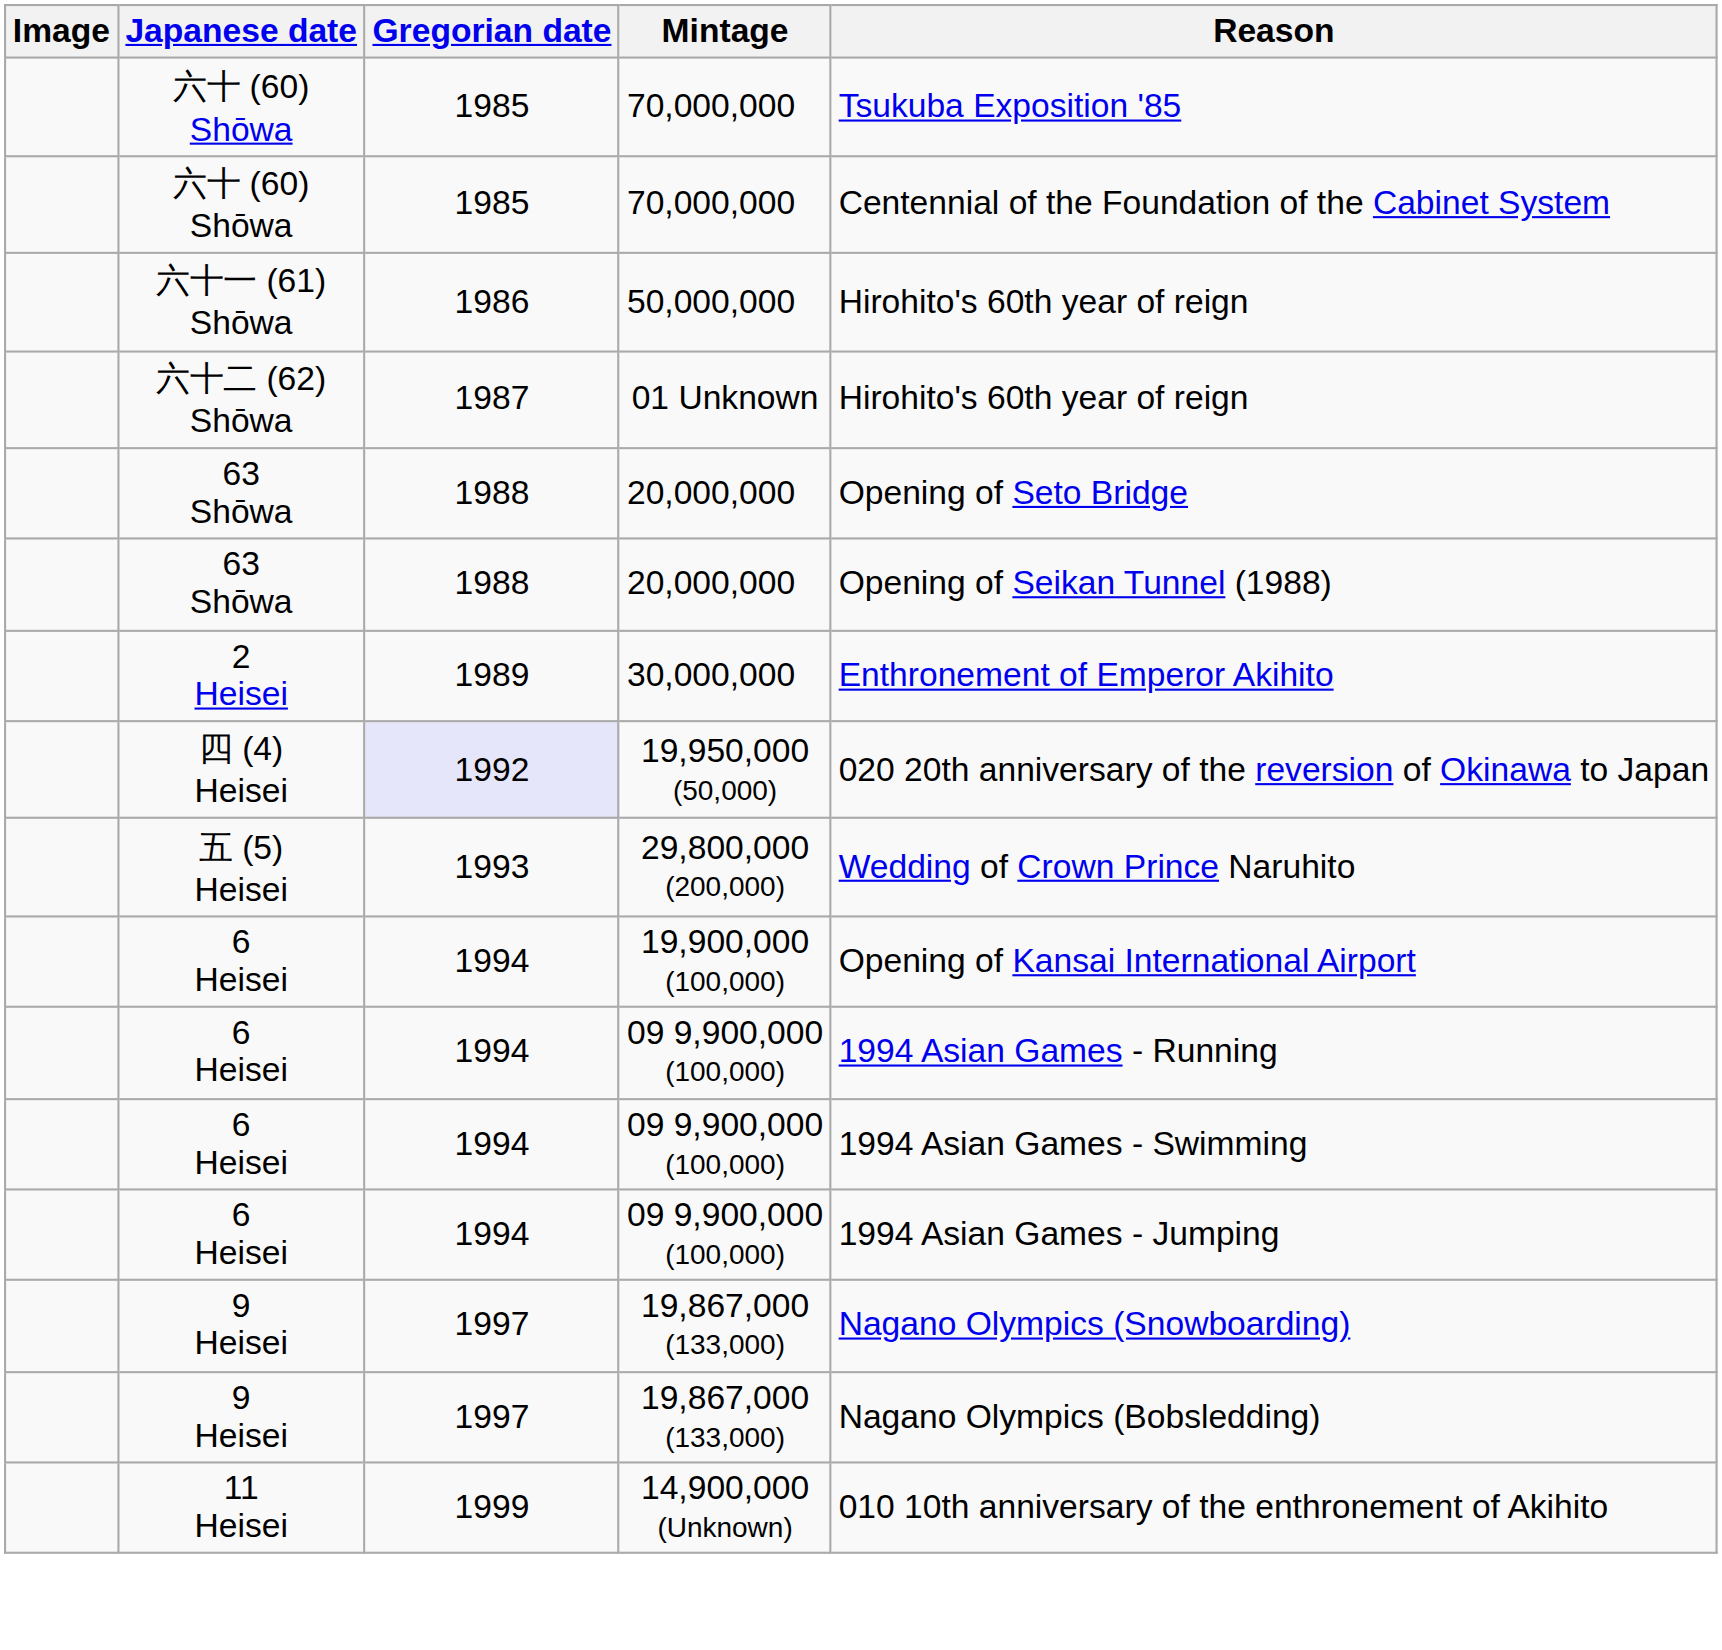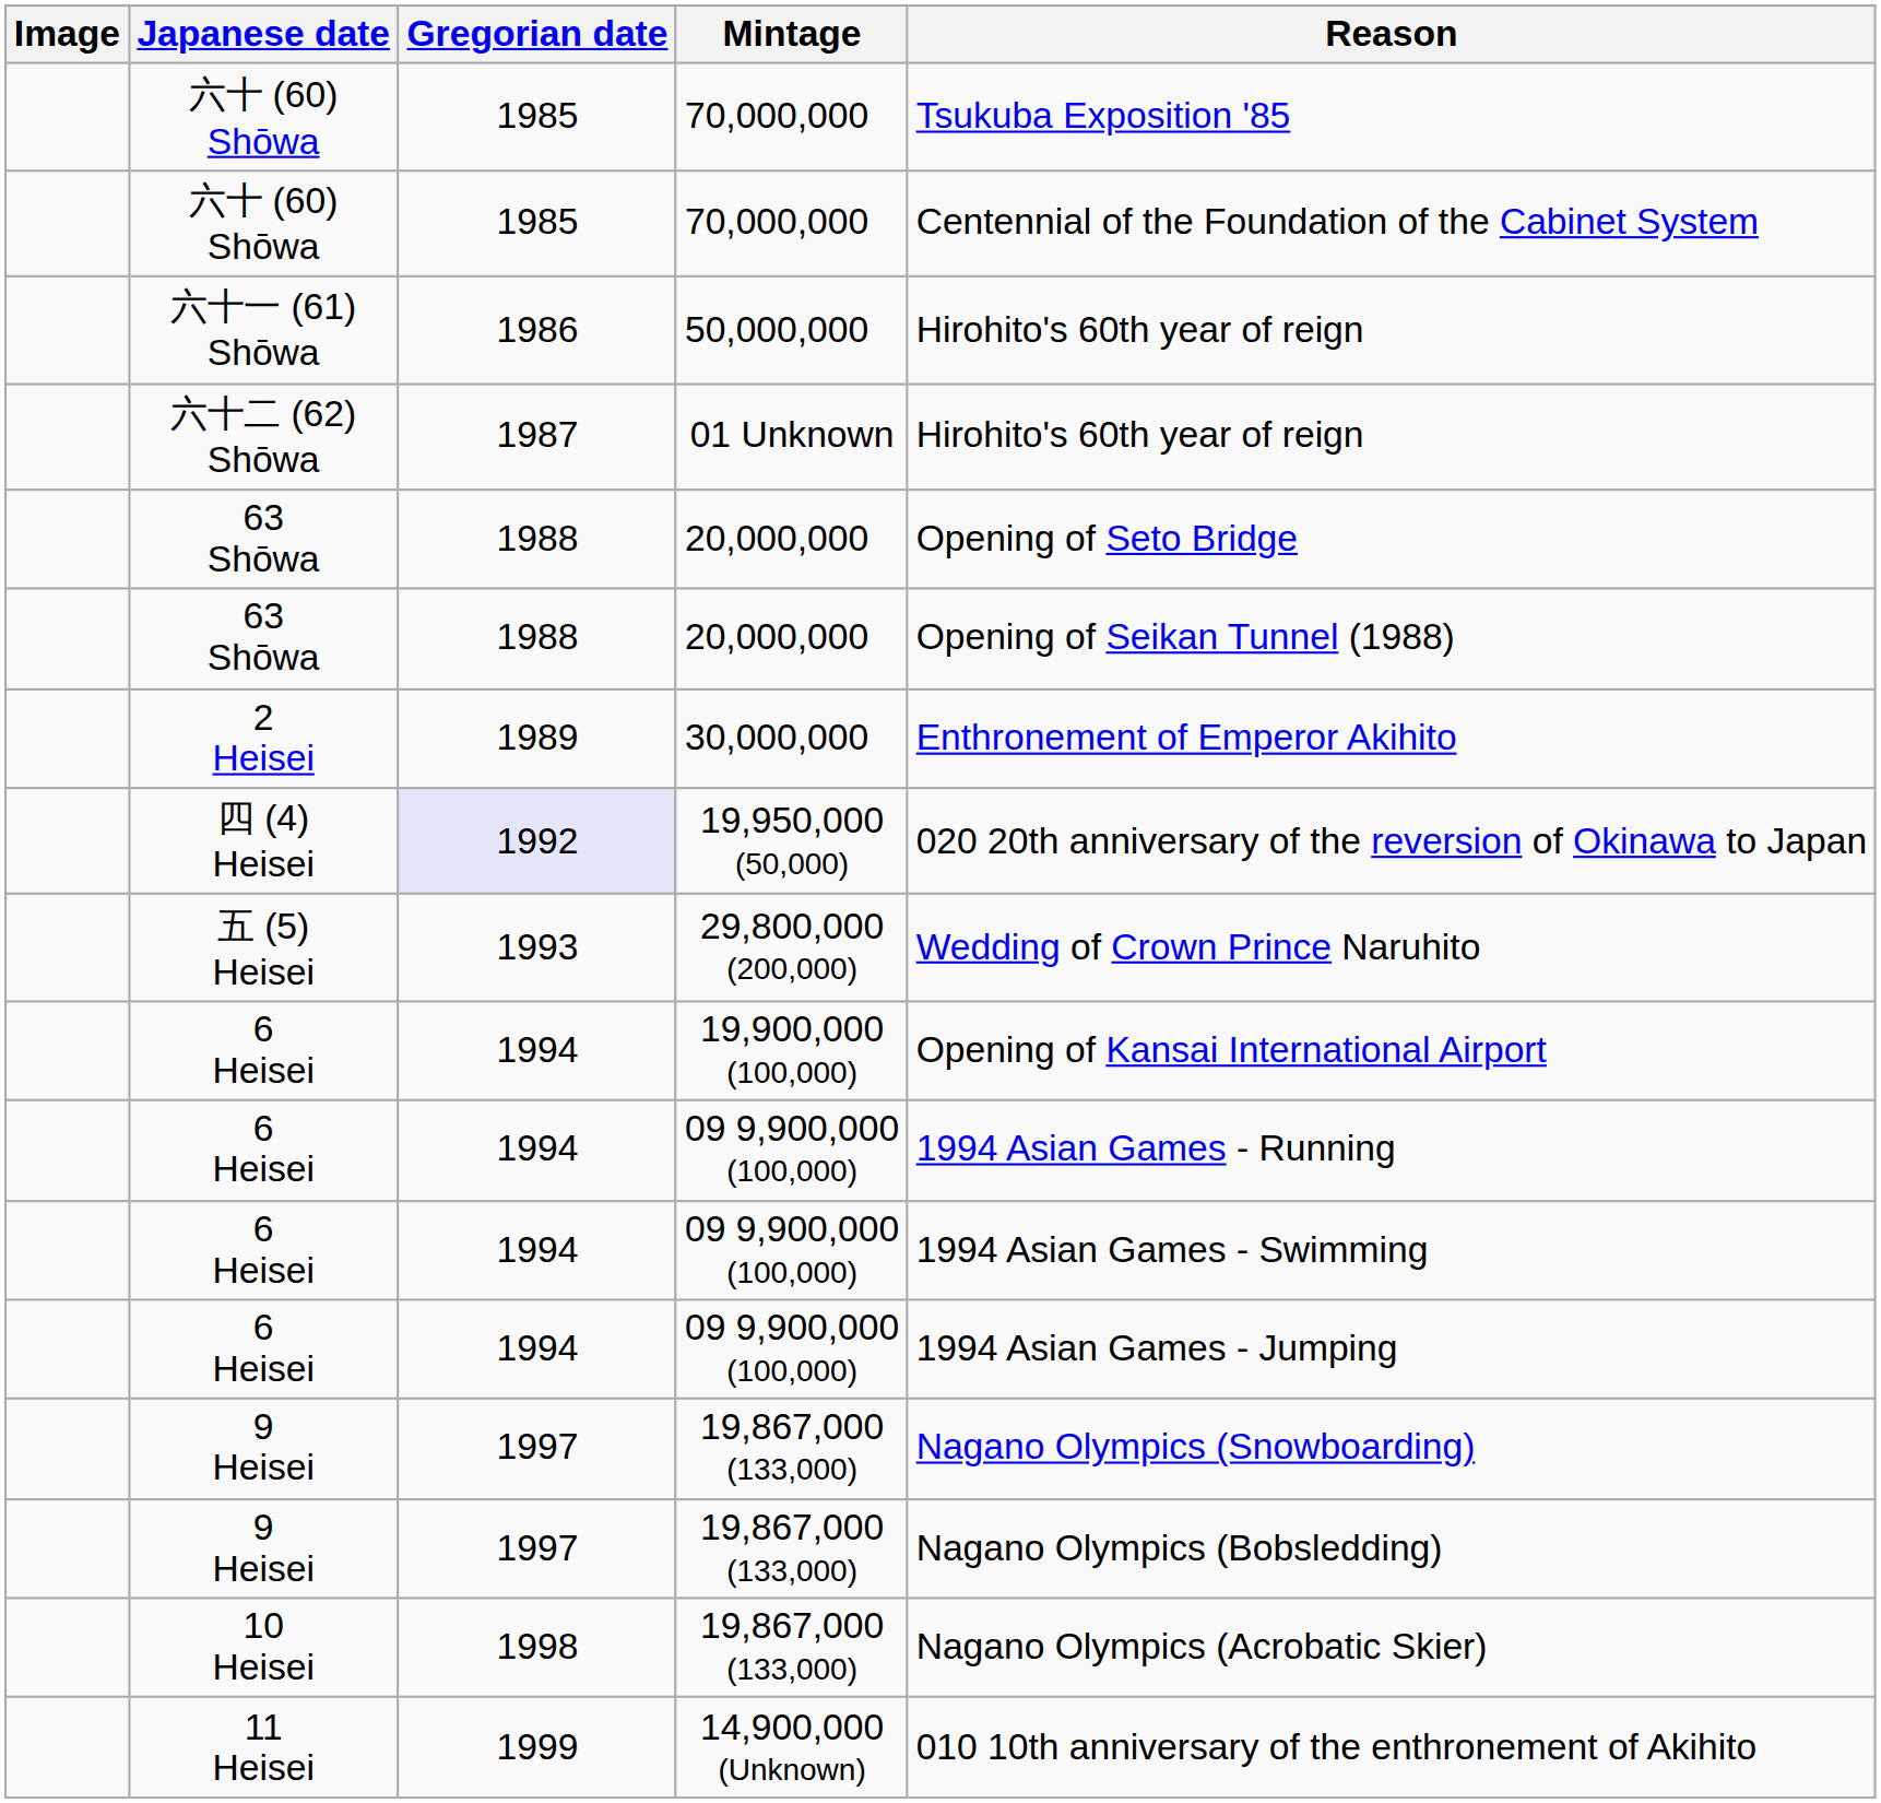+ row: 10 Heisei | 1998 | 19,867,000 (133,000) | Nagano Olympics (Acrobatic Skier)
